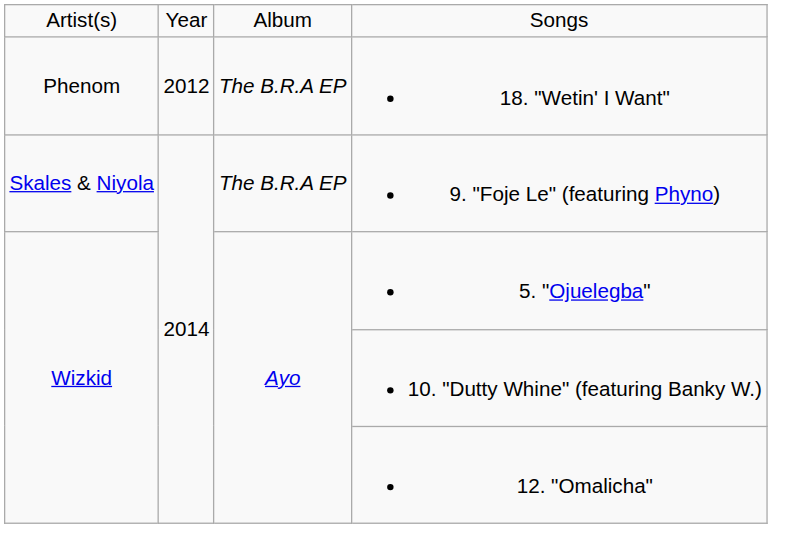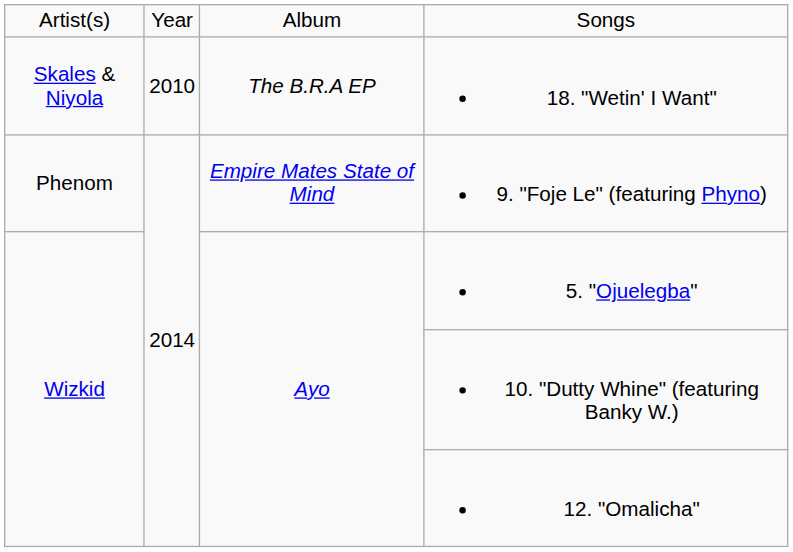18. "Wetin' I Want" | column 1: Phenom -> Skales & Niyola
18. "Wetin' I Want" | column 2: 2012 -> 2010
9. "Foje Le" (featuring Phyno) | column 1: Skales & Niyola -> Phenom
9. "Foje Le" (featuring Phyno) | column 3: The B.R.A EP -> Empire Mates State of Mind
